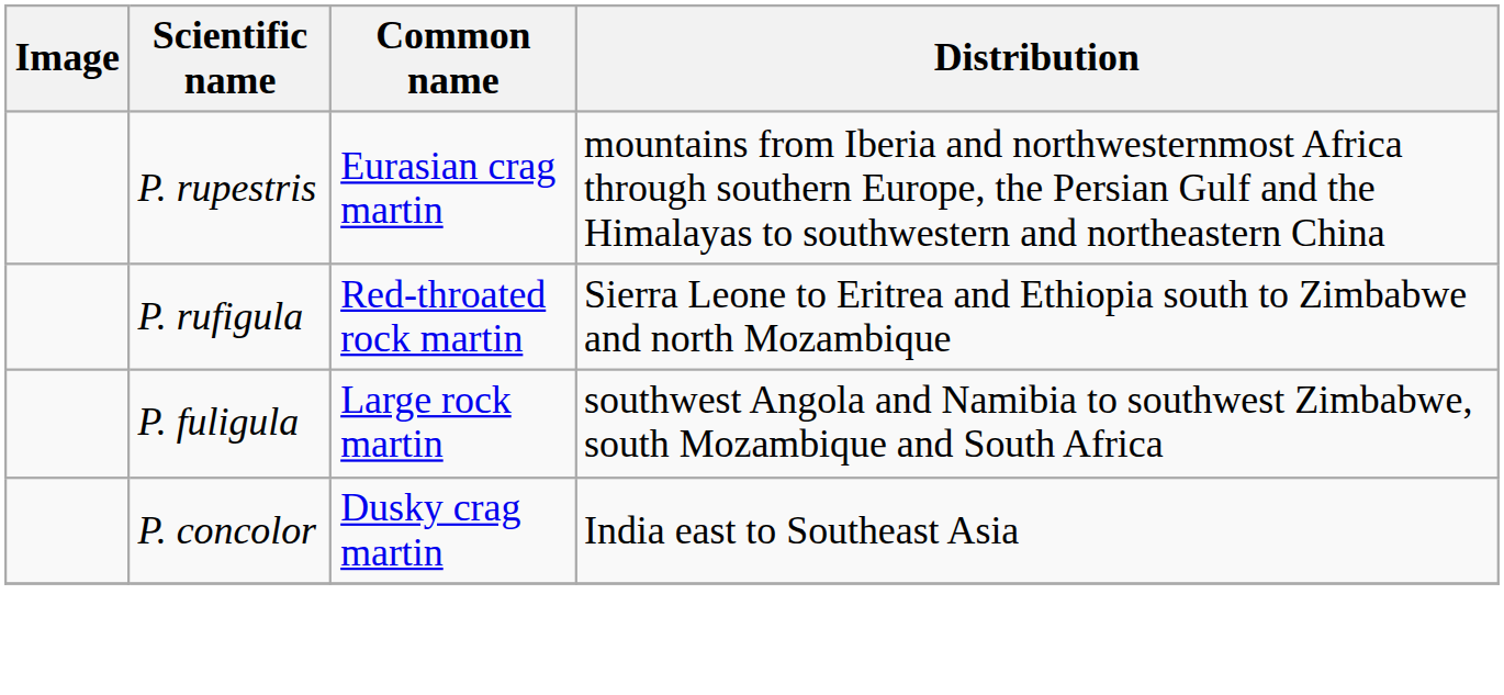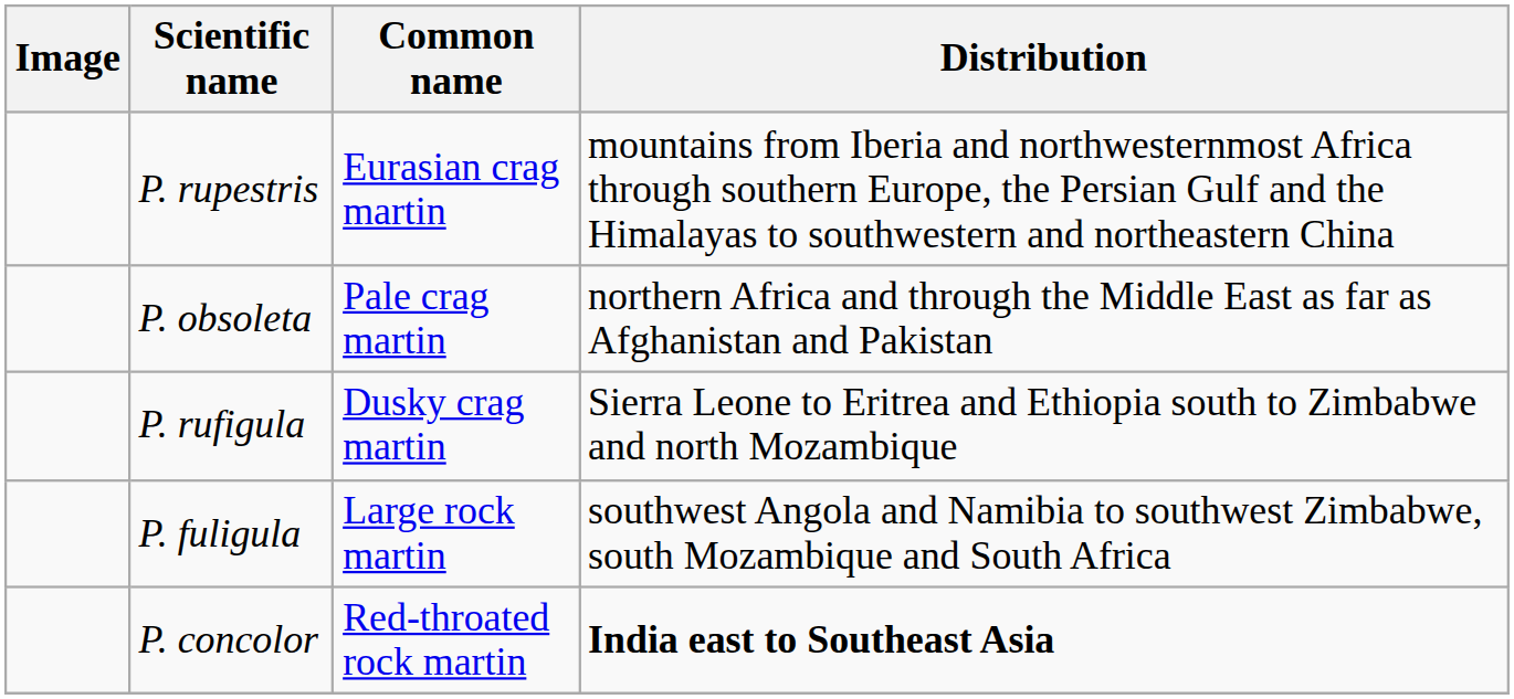+ row: P. obsoleta | Pale crag martin | northern Africa and through the Middle East as far as Afghanistan and Pakistan
P. rufigula | Common name: Red-throated rock martin -> Dusky crag martin
P. concolor | Common name: Dusky crag martin -> Red-throated rock martin
P. concolor | Distribution: normal -> bold
